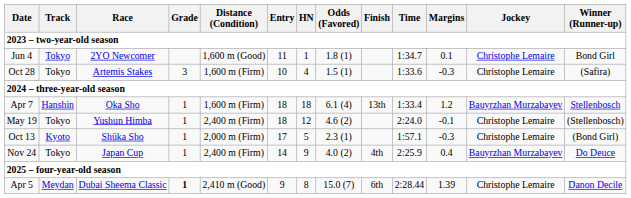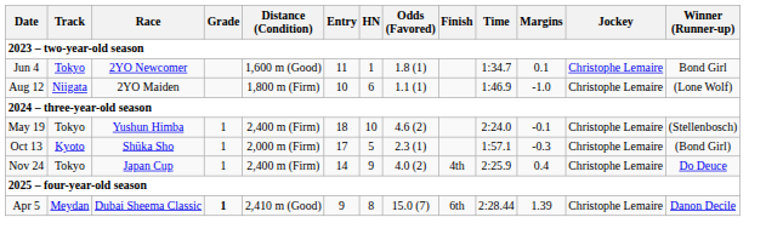+ row: Aug 12 | Niigata | 2YO Maiden | 1,800 m (Firm) | 10 | 6 | 1.1 (1) | 1:46.9 | -1.0 | Christophe Lemaire | (Lone Wolf)
- row: Oct 28 | Tokyo | Artemis Stakes | 3 | 1,600 m (Firm) | 10 | 4 | 1.5 (1) | 1:33.6 | -0.3 | Christophe Lemaire | (Safira)
- row: Apr 7 | Hanshin | Oka Sho | 1 | 1,600 m (Firm) | 18 | 18 | 6.1 (4) | 13th | 1:33.4 | 1.2 | Bauyrzhan Murzabayev | Stellenbosch
May 19 | HN: 12 -> 10
Nov 24 | Jockey: Bauyrzhan Murzabayev -> Christophe Lemaire
